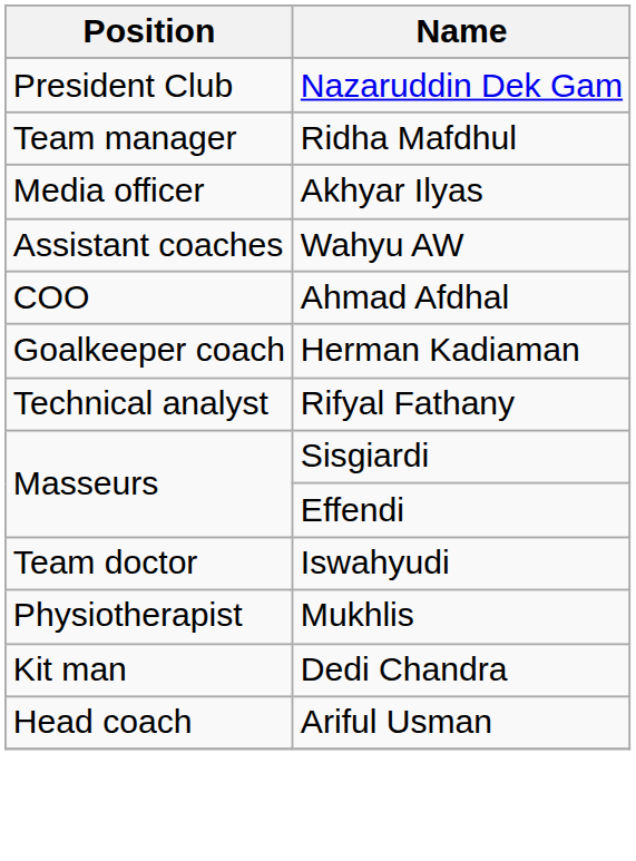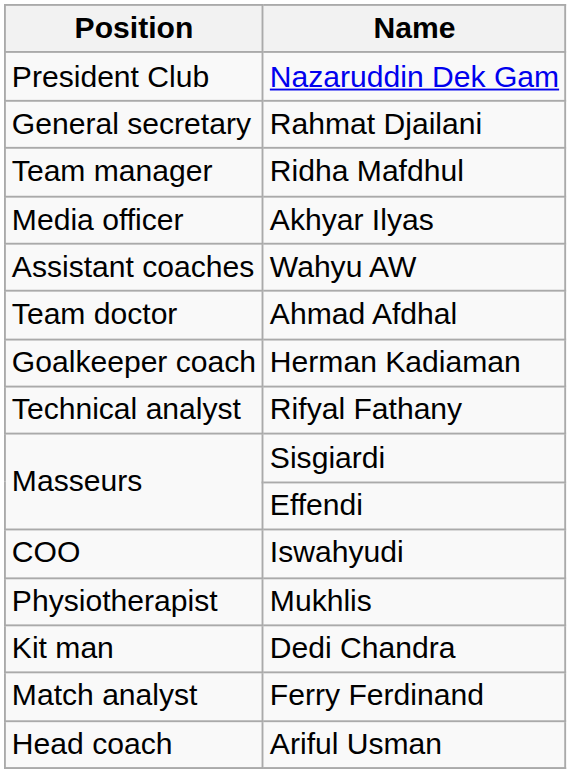+ row: General secretary | Rahmat Djailani
Ahmad Afdhal | Position: COO -> Team doctor
Iswahyudi | Position: Team doctor -> COO
+ row: Match analyst | Ferry Ferdinand
